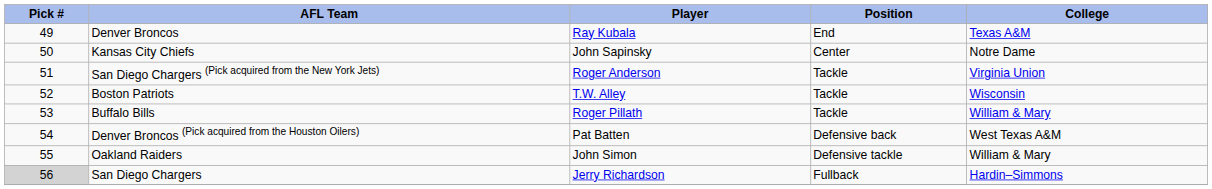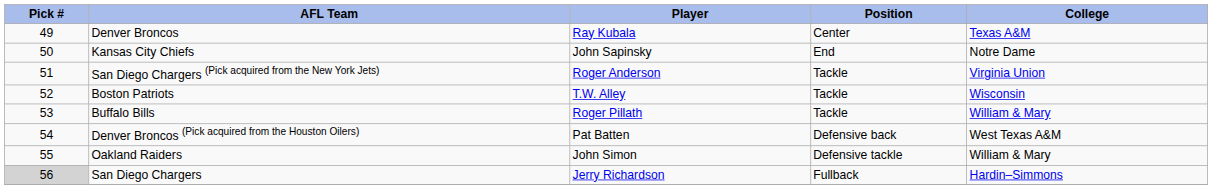Denver Broncos | Position: End -> Center
Kansas City Chiefs | Position: Center -> End
